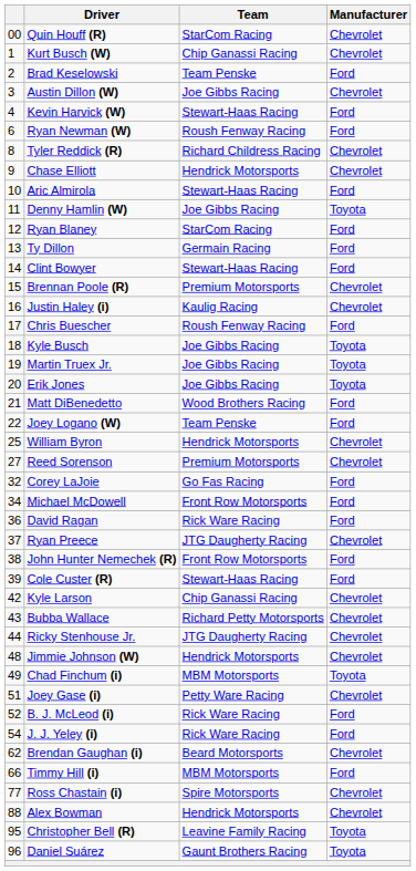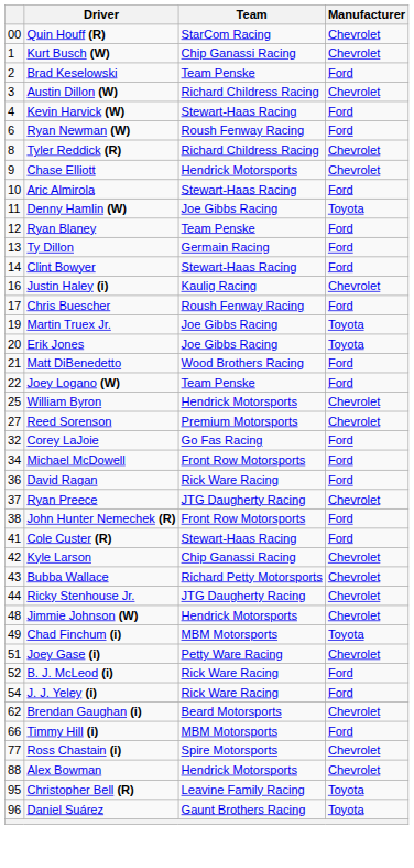Austin Dillon (W) | Team: Joe Gibbs Racing -> Richard Childress Racing
Ryan Blaney | Team: StarCom Racing -> Team Penske
- row: 15 | Brennan Poole (R) | Premium Motorsports | Chevrolet
- row: 18 | Kyle Busch | Joe Gibbs Racing | Toyota
Cole Custer (R) | column 1: 39 -> 41
